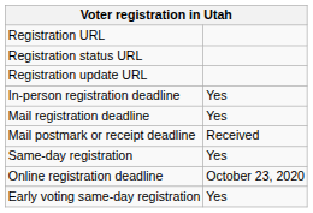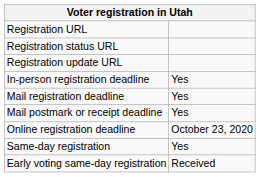Mail postmark or receipt deadline | column 2: Received -> Yes
rows swapped: Online registration deadline <-> Same-day registration
Early voting same-day registration | column 2: Yes -> Received
